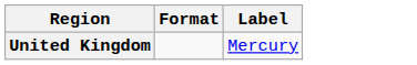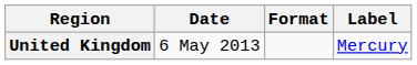+ column: Date | 6 May 2013
